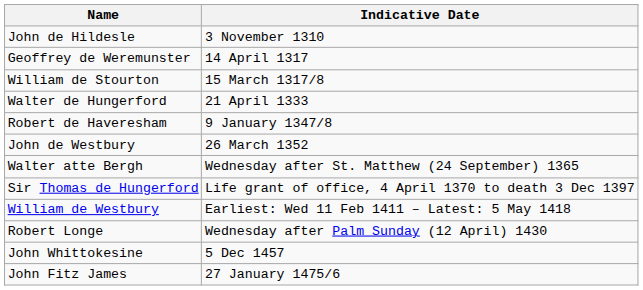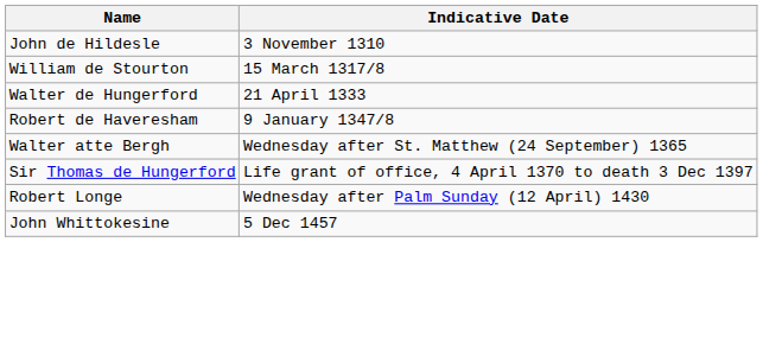- row: Geoffrey de Weremunster | 14 April 1317
- row: John de Westbury | 26 March 1352
- row: William de Westbury | Earliest: Wed 11 Feb 1411 – Latest: 5 May 1418
- row: John Fitz James | 27 January 1475/6
